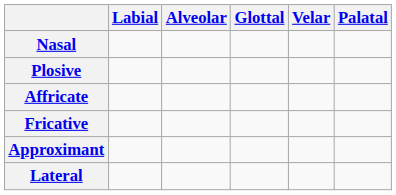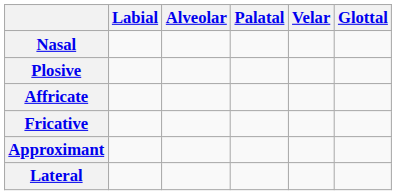columns swapped: Palatal <-> Glottal
